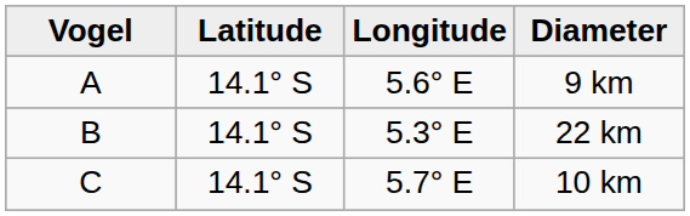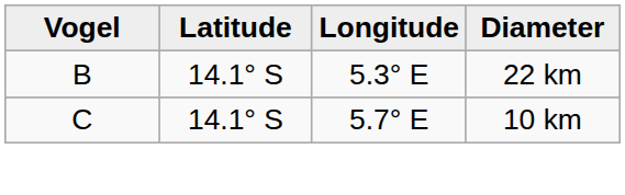- row: A | 14.1° S | 5.6° E | 9 km
